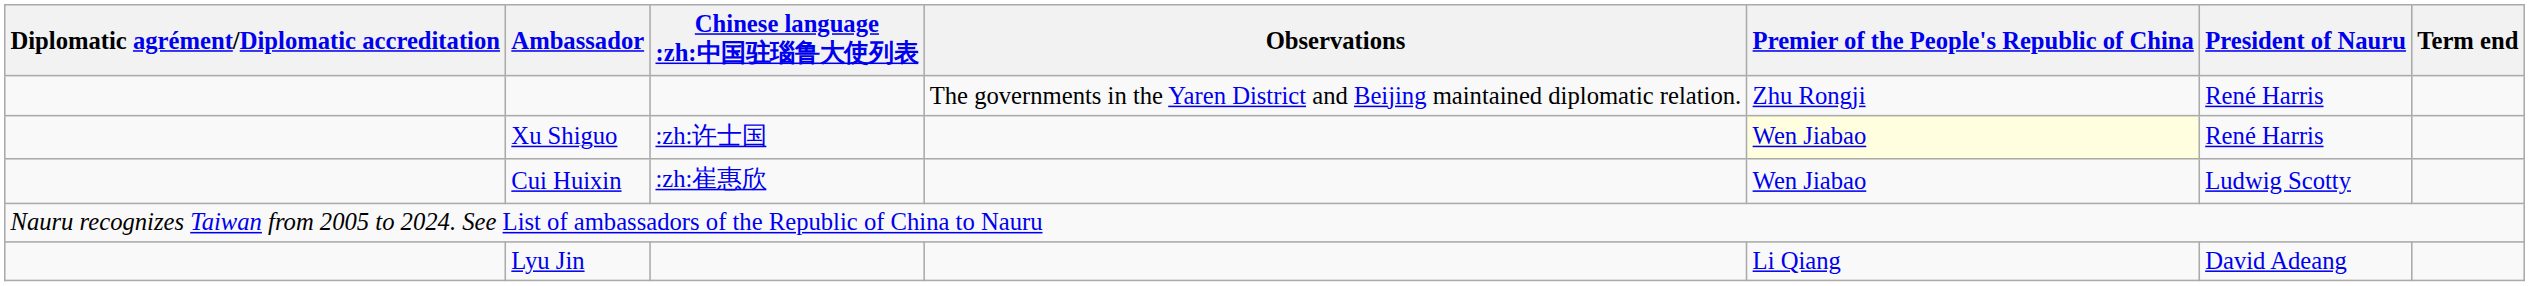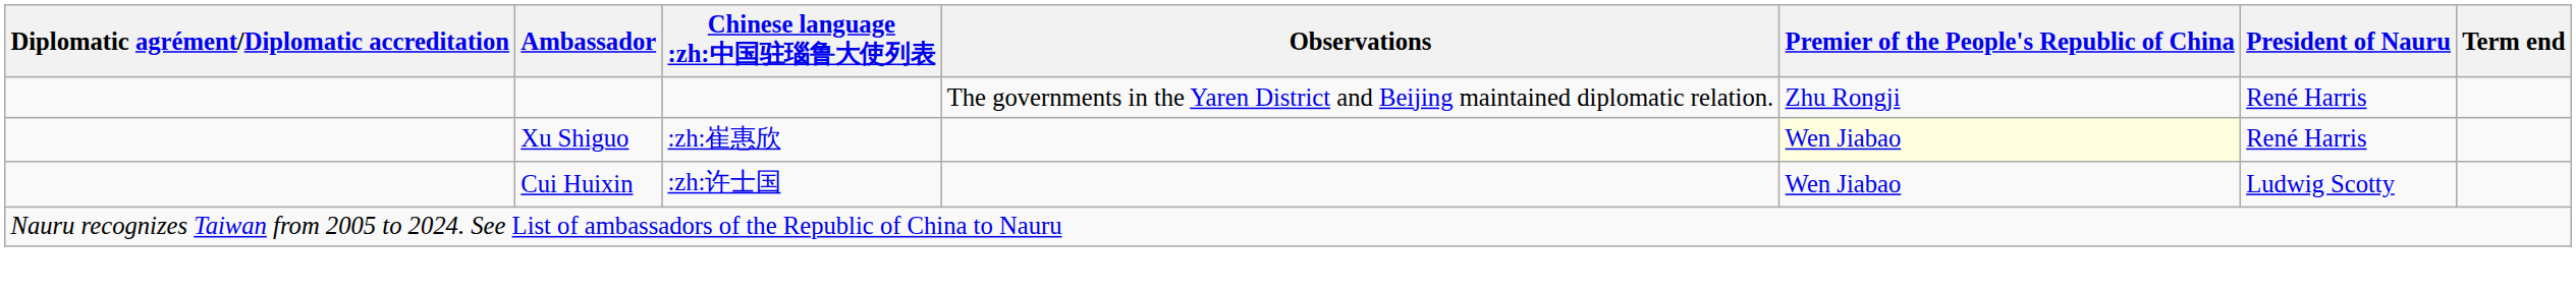Xu Shiguo | Chinese language :zh:中国驻瑙鲁大使列表: :zh:许士国 -> :zh:崔惠欣
Cui Huixin | Chinese language :zh:中国驻瑙鲁大使列表: :zh:崔惠欣 -> :zh:许士国
- row: Lyu Jin | Li Qiang | David Adeang
